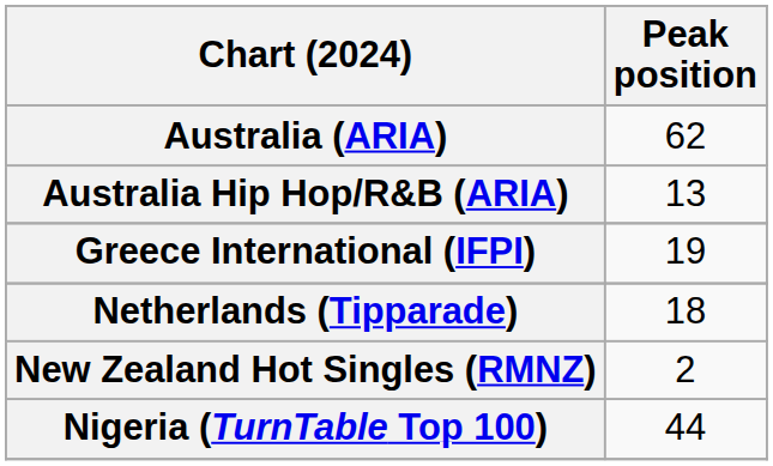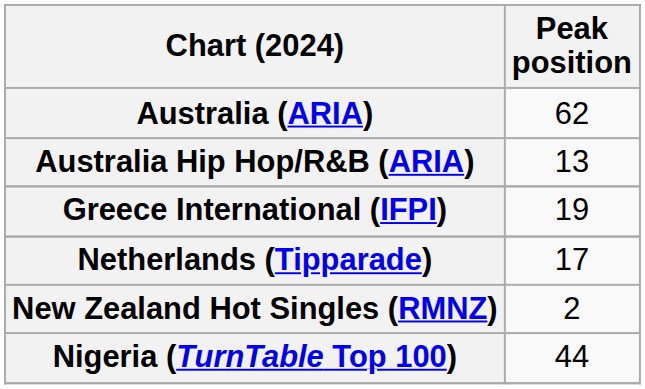Netherlands (Tipparade) | Peak position: 18 -> 17
